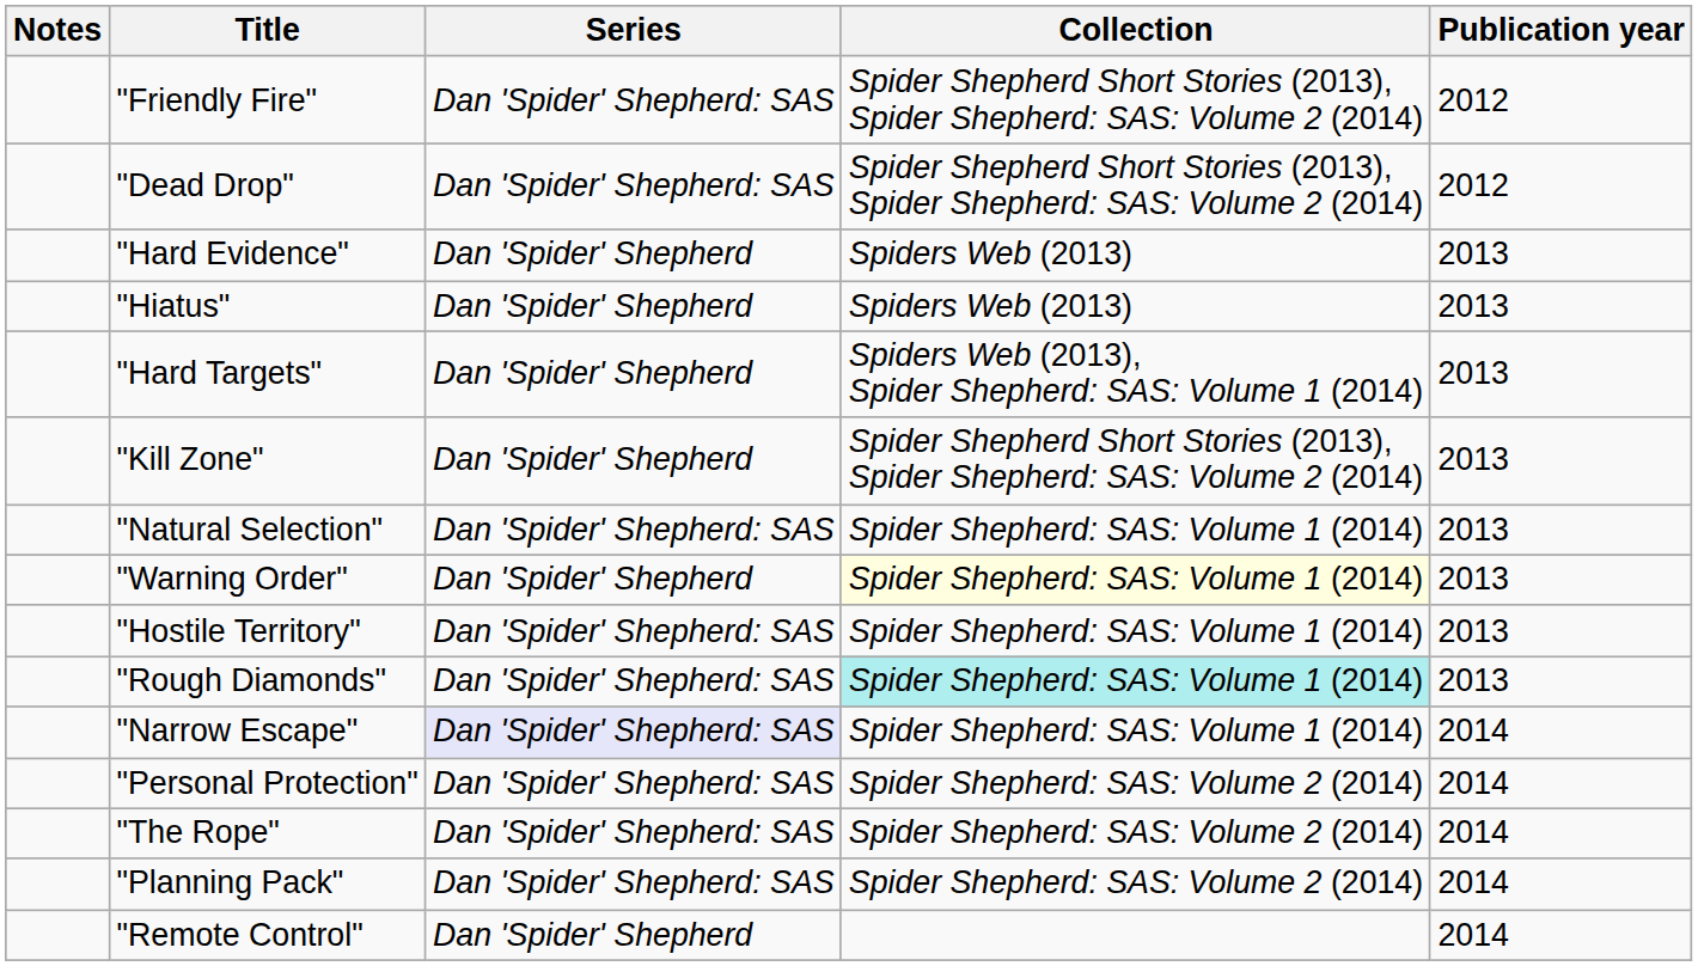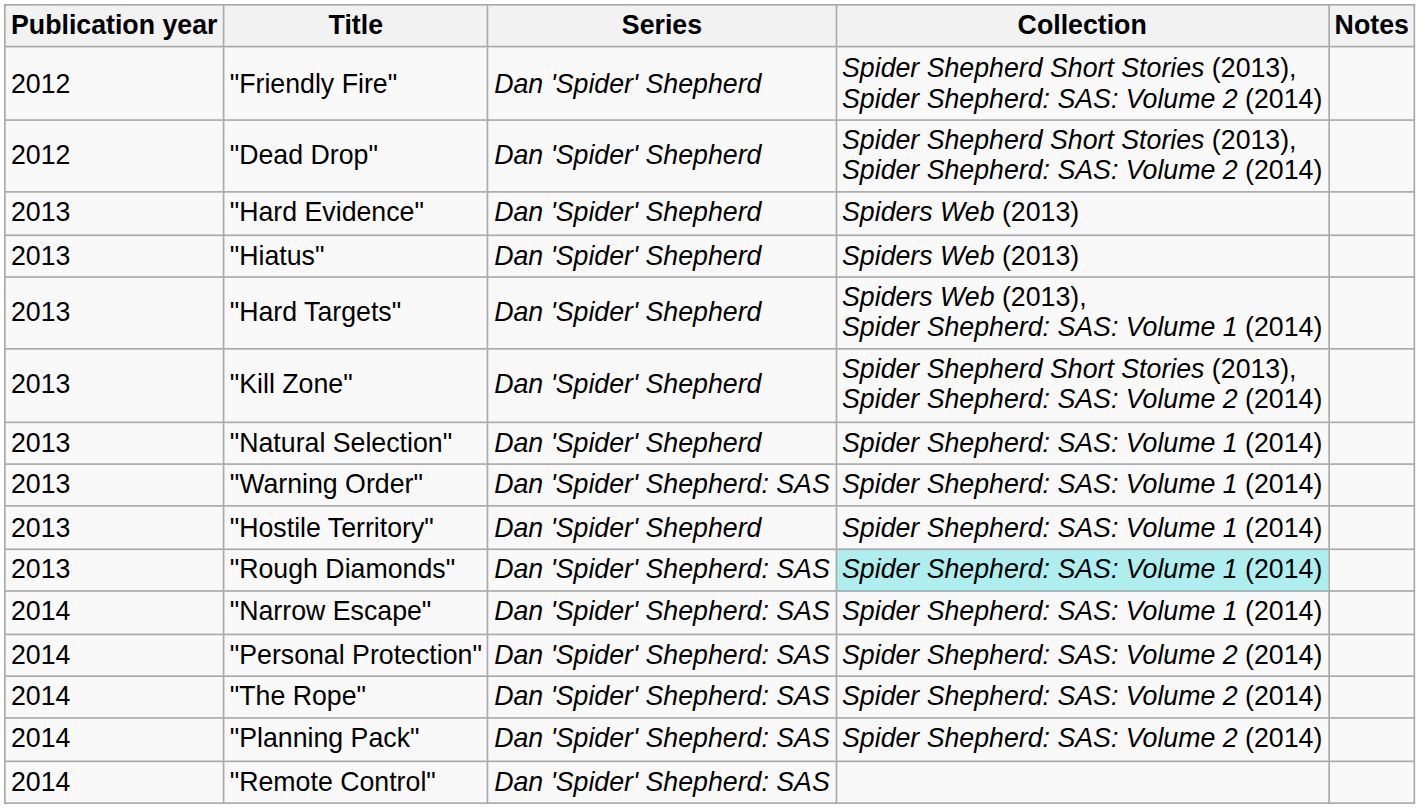columns swapped: Publication year <-> Notes
"Friendly Fire" | Series: Dan 'Spider' Shepherd: SAS -> Dan 'Spider' Shepherd
"Dead Drop" | Series: Dan 'Spider' Shepherd: SAS -> Dan 'Spider' Shepherd
"Natural Selection" | Series: Dan 'Spider' Shepherd: SAS -> Dan 'Spider' Shepherd
"Warning Order" | Series: Dan 'Spider' Shepherd -> Dan 'Spider' Shepherd: SAS
"Warning Order" | Collection: lightyellow background -> no background
"Hostile Territory" | Series: Dan 'Spider' Shepherd: SAS -> Dan 'Spider' Shepherd
"Narrow Escape" | Series: lavender background -> no background
"Remote Control" | Series: Dan 'Spider' Shepherd -> Dan 'Spider' Shepherd: SAS
